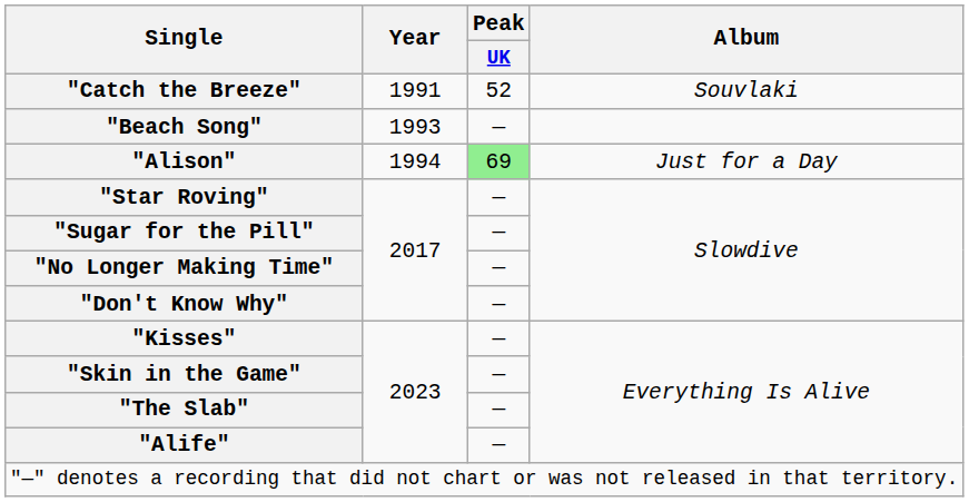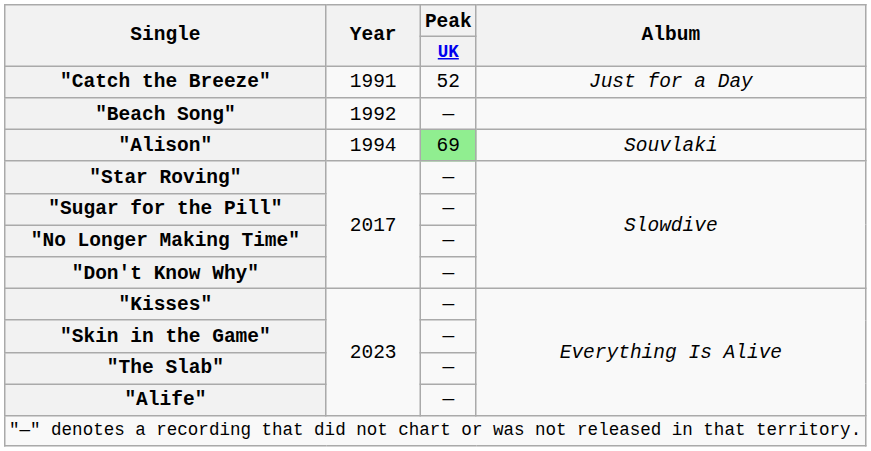"Catch the Breeze" | Album: Souvlaki -> Just for a Day
"Beach Song" | Year: 1993 -> 1992
"Alison" | Album: Just for a Day -> Souvlaki
